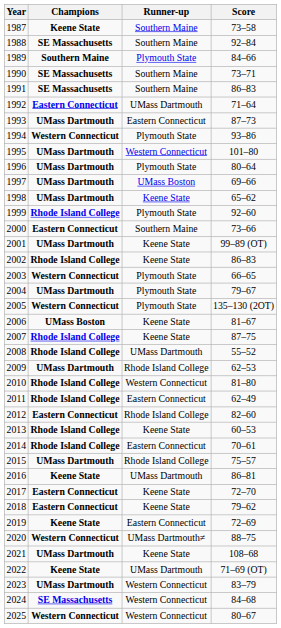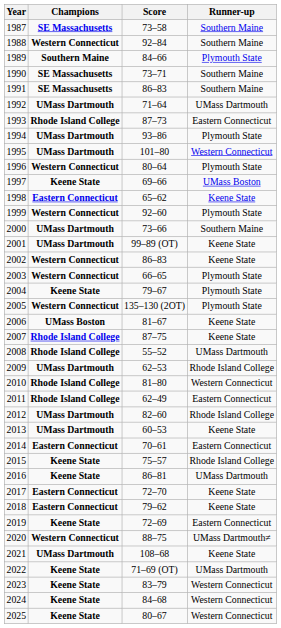columns swapped: Score <-> Runner-up
1987 | Champions: Keene State -> SE Massachusetts
1988 | Champions: SE Massachusetts -> Western Connecticut
1992 | Champions: Eastern Connecticut -> UMass Dartmouth
1993 | Champions: UMass Dartmouth -> Rhode Island College
1994 | Champions: Western Connecticut -> UMass Dartmouth
1996 | Champions: UMass Dartmouth -> Western Connecticut
1997 | Champions: UMass Dartmouth -> Keene State
1998 | Champions: UMass Dartmouth -> Eastern Connecticut
1999 | Champions: Rhode Island College -> Western Connecticut
2000 | Champions: Eastern Connecticut -> UMass Dartmouth
2002 | Champions: Rhode Island College -> Western Connecticut
2004 | Champions: UMass Dartmouth -> Keene State
2012 | Champions: Eastern Connecticut -> UMass Dartmouth
2013 | Champions: Rhode Island College -> UMass Dartmouth
2014 | Champions: Rhode Island College -> Eastern Connecticut
2015 | Champions: UMass Dartmouth -> Keene State
2023 | Champions: UMass Dartmouth -> Keene State
2024 | Champions: SE Massachusetts -> Keene State
2025 | Champions: Western Connecticut -> Keene State
